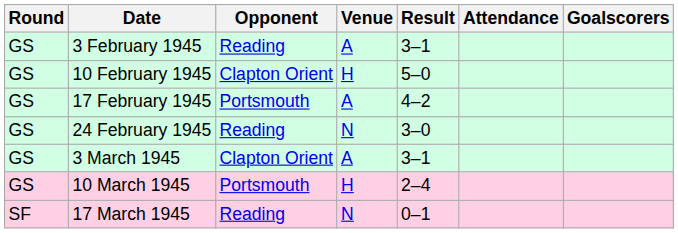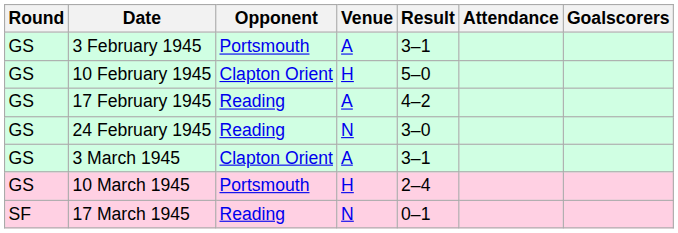3 February 1945 | Opponent: Reading -> Portsmouth
17 February 1945 | Opponent: Portsmouth -> Reading
